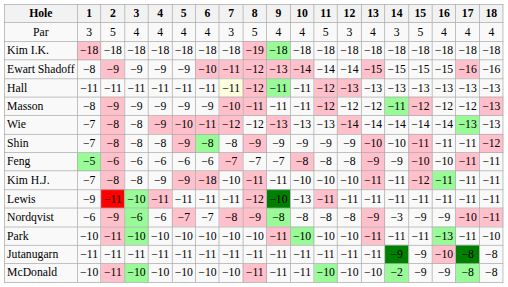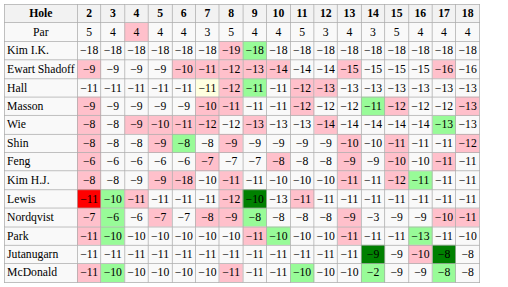- column: 1 | 3 | −18 | −8 | −11 | −8 | −7 | −7 | −5 | −7 | −9 | −6 | −10 | −11 | −10
Par | 4: no background -> pink background
Nordqvist | 2: −9 -> −7
